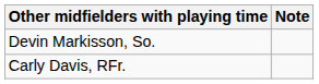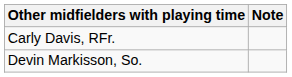rows swapped: Carly Davis, RFr. <-> Devin Markisson, So.
